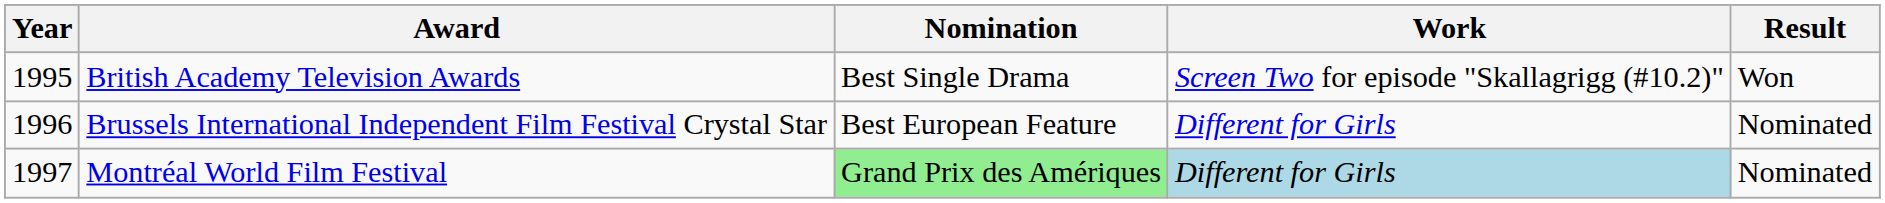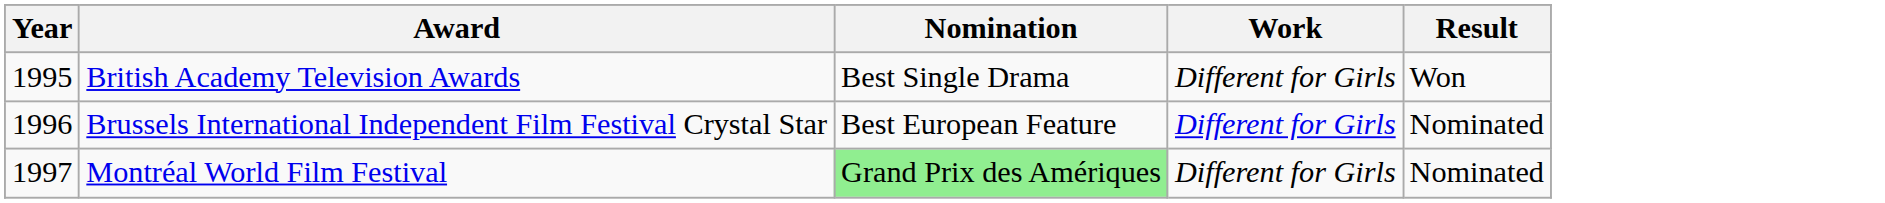British Academy Television Awards | Work: Screen Two for episode "Skallagrigg (#10.2)" -> Different for Girls
Montréal World Film Festival | Work: lightblue background -> no background
